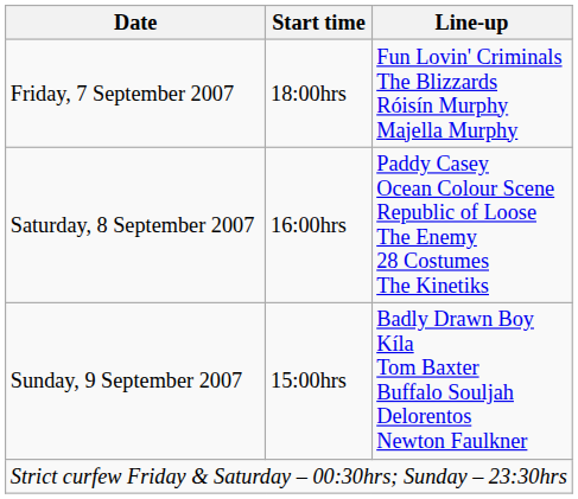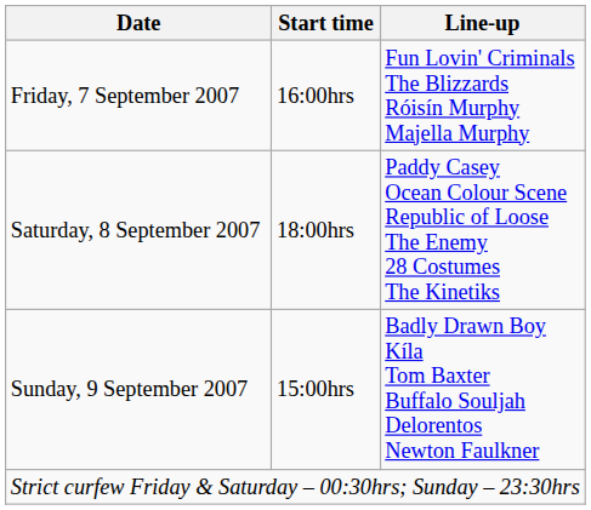Friday, 7 September 2007 | Start time: 18:00hrs -> 16:00hrs
Saturday, 8 September 2007 | Start time: 16:00hrs -> 18:00hrs
